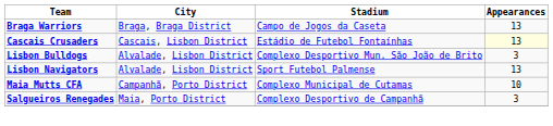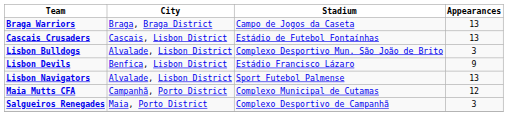Cascais Crusaders | Appearances: lightyellow background -> no background
+ row: Lisbon Devils | Benfica, Lisbon District | Estádio Francisco Lázaro | 9
Maia Mutts CFA | Appearances: 10 -> 12
